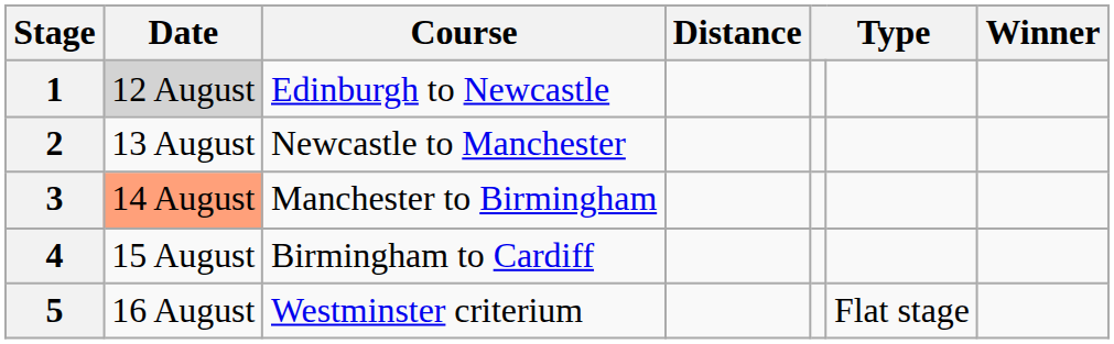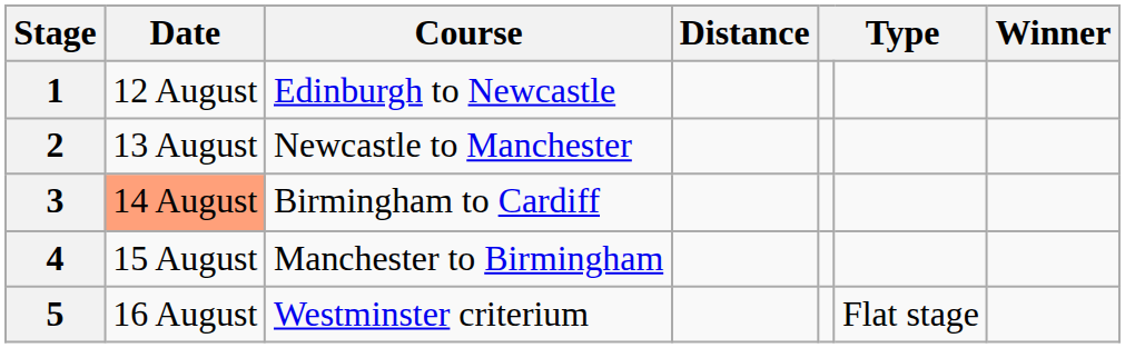1 | Date: lightgrey background -> no background
3 | Course: Manchester to Birmingham -> Birmingham to Cardiff
4 | Course: Birmingham to Cardiff -> Manchester to Birmingham
